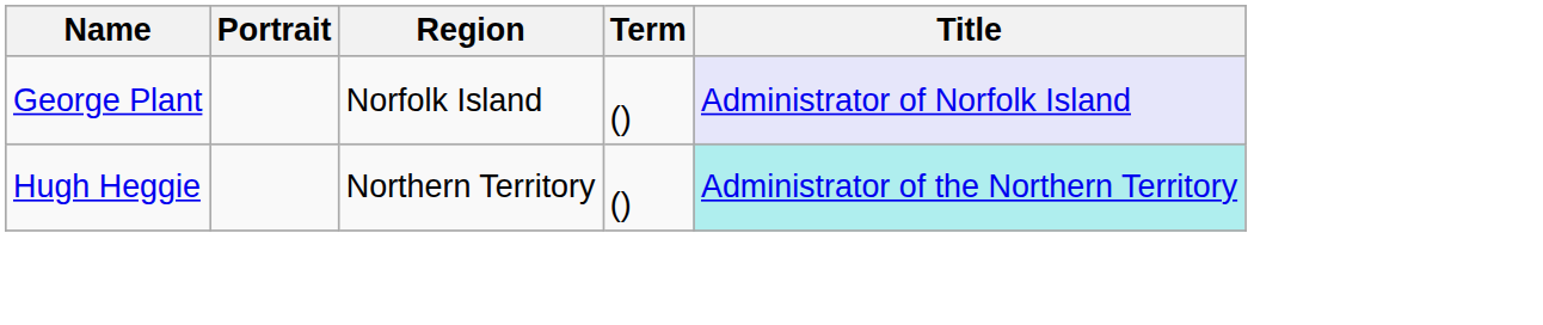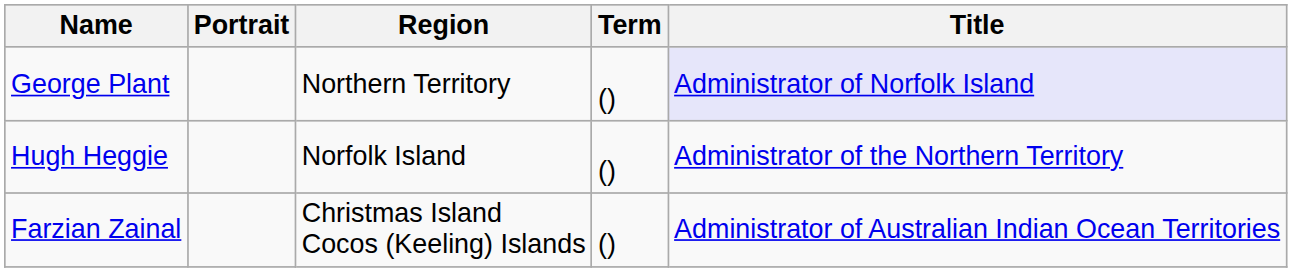George Plant | Region: Norfolk Island -> Northern Territory
Hugh Heggie | Region: Northern Territory -> Norfolk Island
Hugh Heggie | Title: paleturquoise background -> no background
+ row: Farzian Zainal | Christmas Island Cocos (Keeling) Islands | () | Administrator of Australian Indian Ocean Territories
